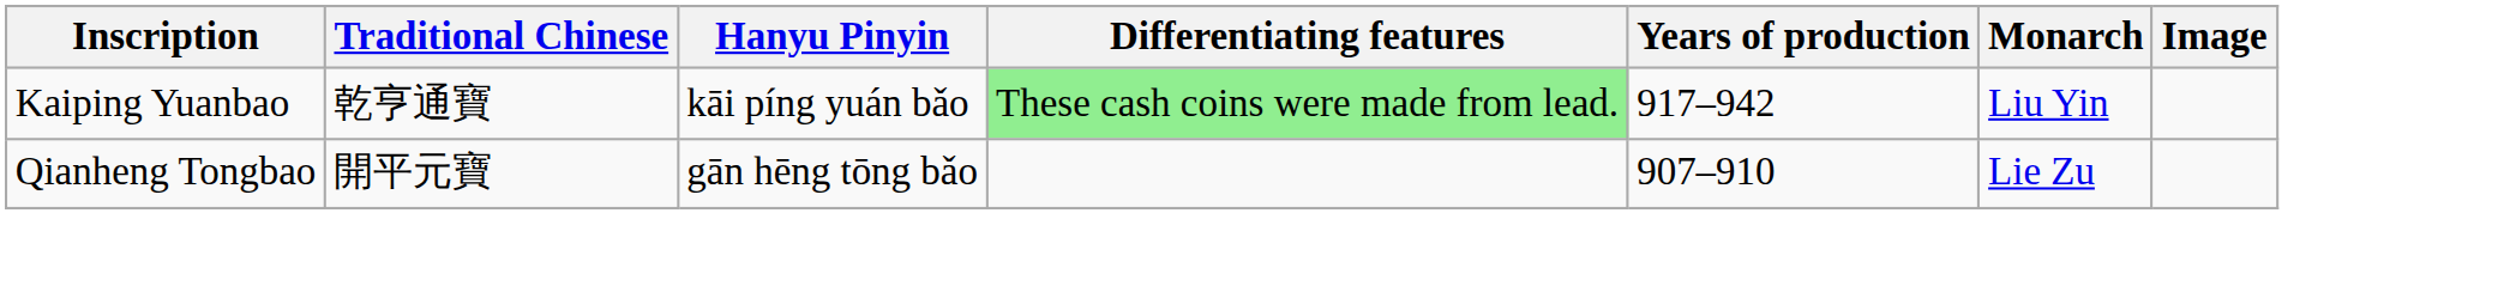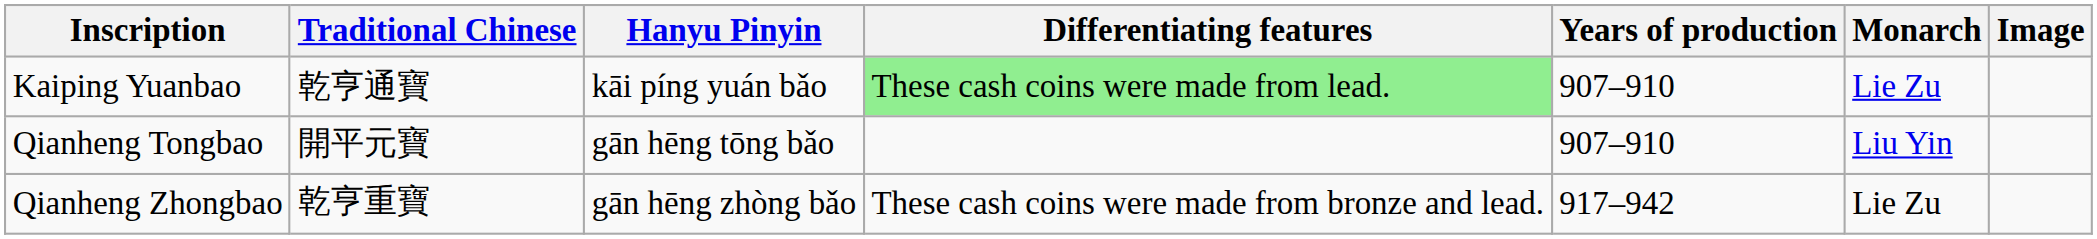Kaiping Yuanbao | Years of production: 917–942 -> 907–910
Kaiping Yuanbao | Monarch: Liu Yin -> Lie Zu
Qianheng Tongbao | Monarch: Lie Zu -> Liu Yin
+ row: Qianheng Zhongbao | 乾亨重寶 | gān hēng zhòng bǎo | These cash coins were made from bronze and lead. | 917–942 | Lie Zu
